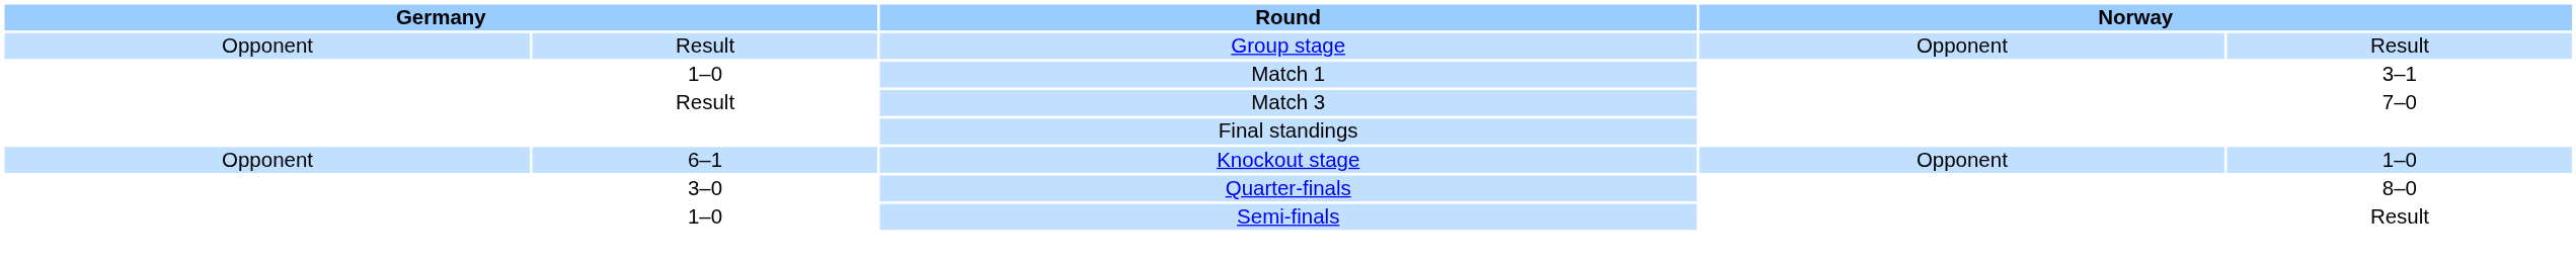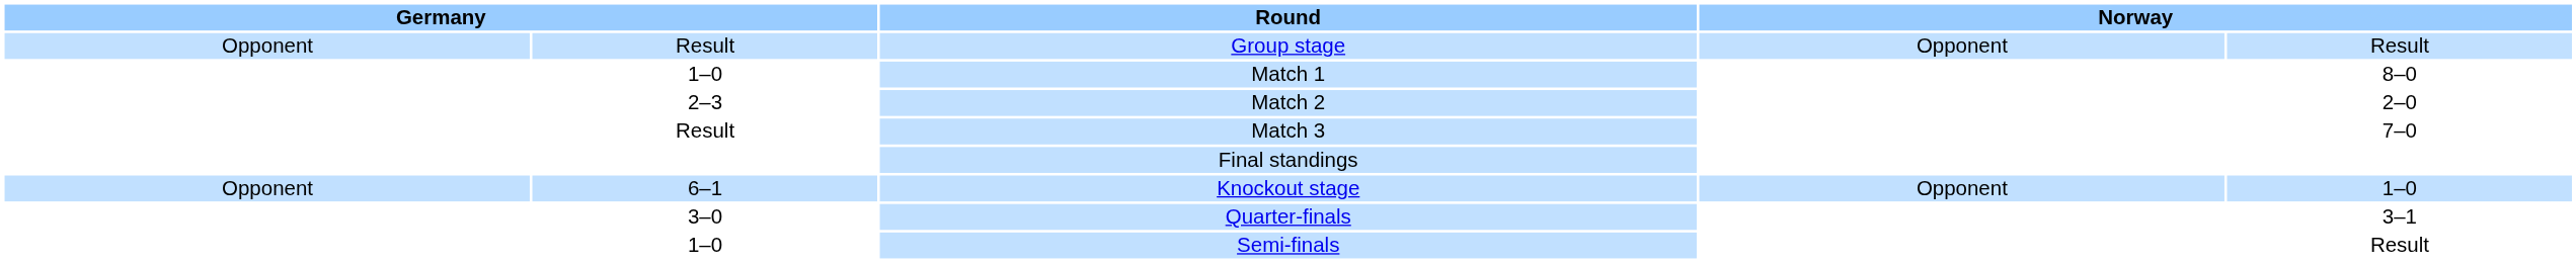Match 1 | column 5: 3–1 -> 8–0
+ row: 2–3 | Match 2 | 2–0
Quarter-finals | column 5: 8–0 -> 3–1
